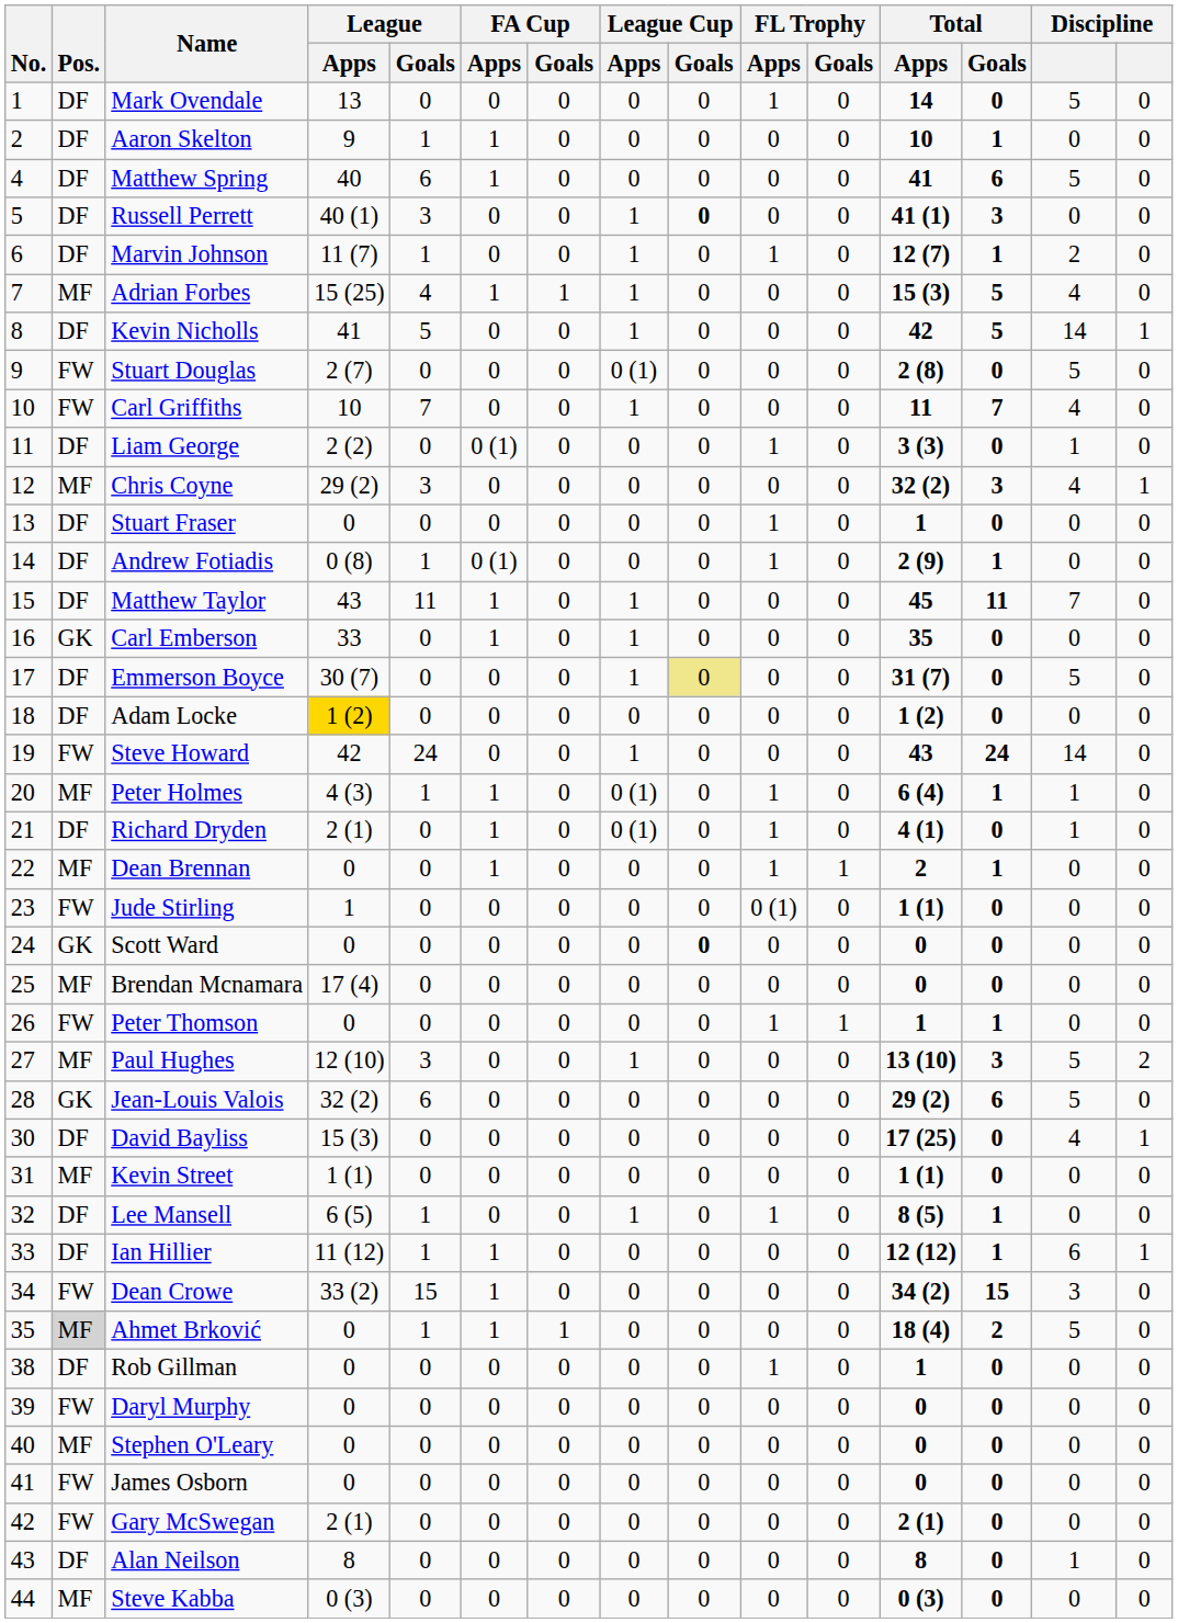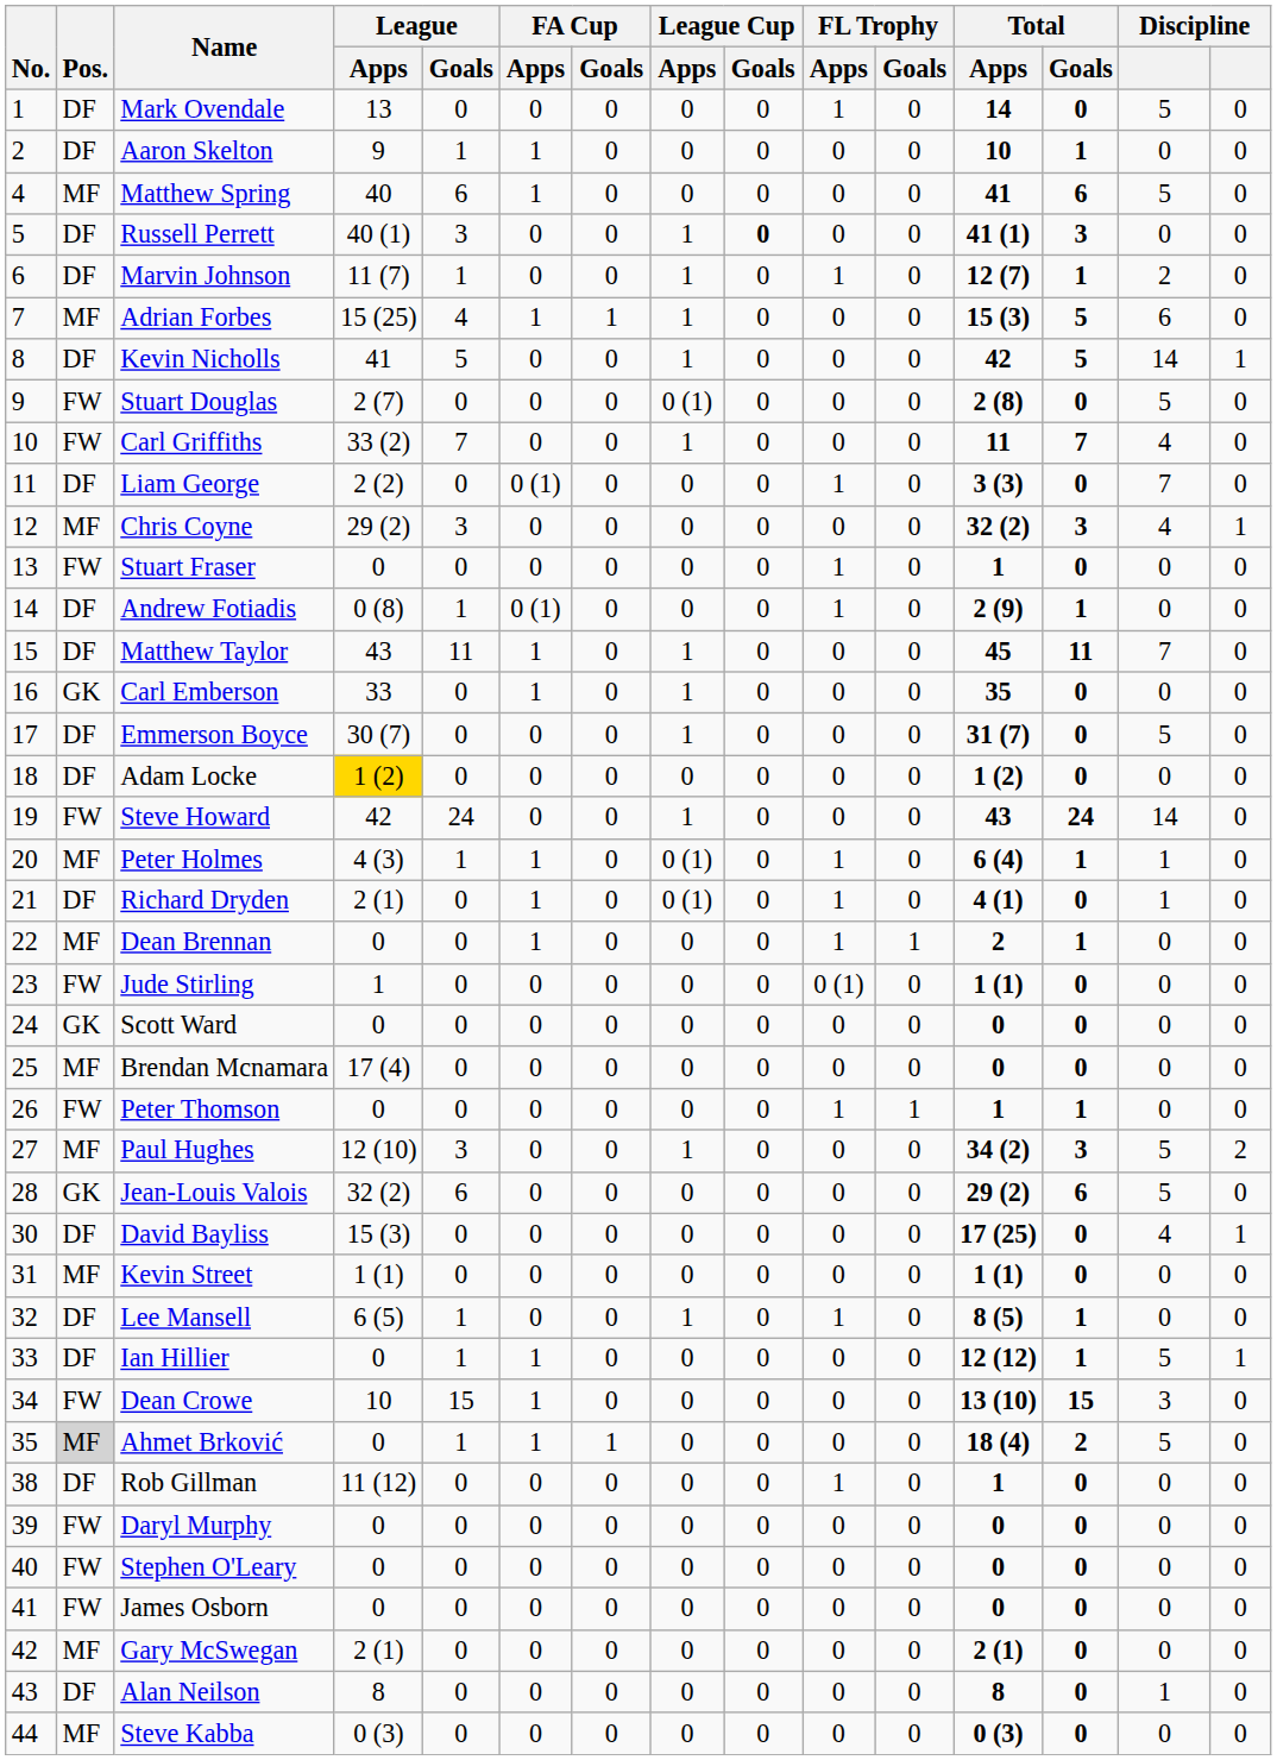Matthew Spring | Pos.: DF -> MF
Adrian Forbes | column 14: 4 -> 6
Carl Griffiths | League / Apps: 10 -> 33 (2)
Liam George | column 14: 1 -> 7
Stuart Fraser | Pos.: DF -> FW
Emmerson Boyce | League Cup / Goals: khaki background -> no background
Scott Ward | League Cup / Goals: bold -> normal
Paul Hughes | Total / Apps: 13 (10) -> 34 (2)
Ian Hillier | League / Apps: 11 (12) -> 0
Ian Hillier | column 14: 6 -> 5
Dean Crowe | League / Apps: 33 (2) -> 10
Dean Crowe | Total / Apps: 34 (2) -> 13 (10)
Rob Gillman | League / Apps: 0 -> 11 (12)
Stephen O'Leary | Pos.: MF -> FW
Gary McSwegan | Pos.: FW -> MF
